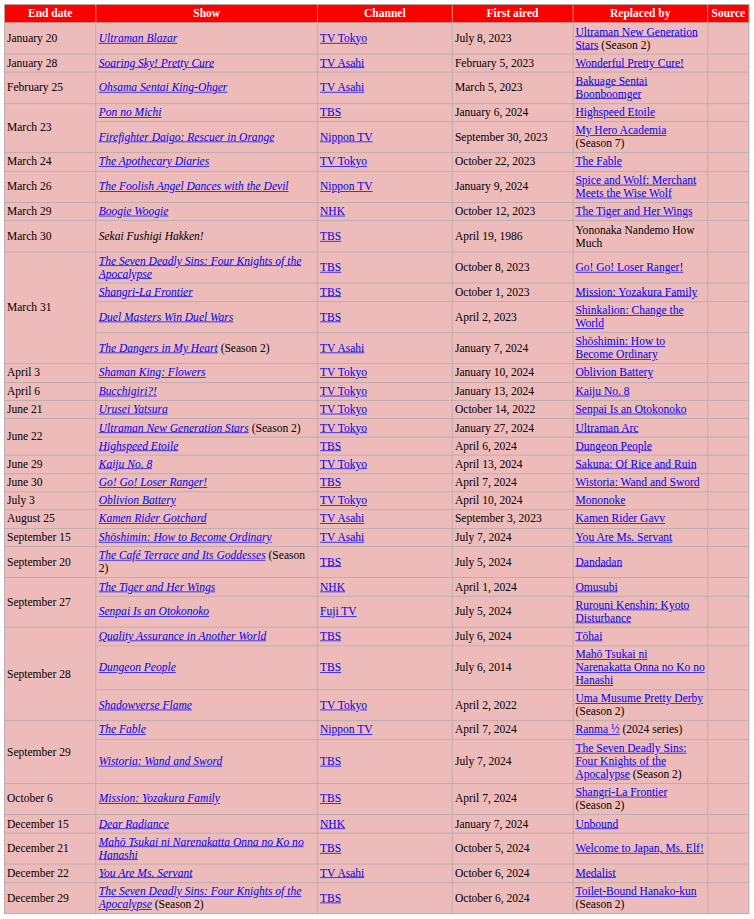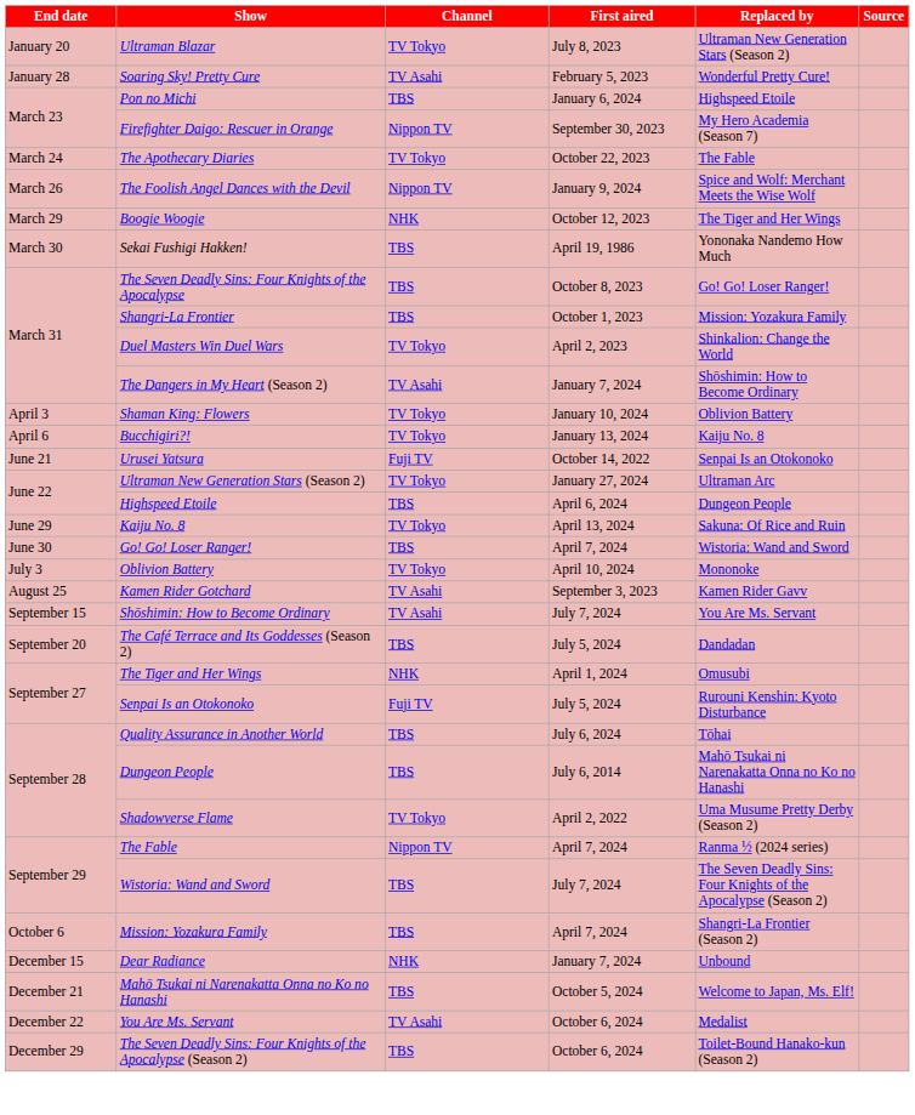- row: February 25 | Ohsama Sentai King-Ohger | TV Asahi | March 5, 2023 | Bakuage Sentai Boonboomger
Duel Masters Win Duel Wars | Channel: TBS -> TV Tokyo
Urusei Yatsura | Channel: TV Tokyo -> Fuji TV
